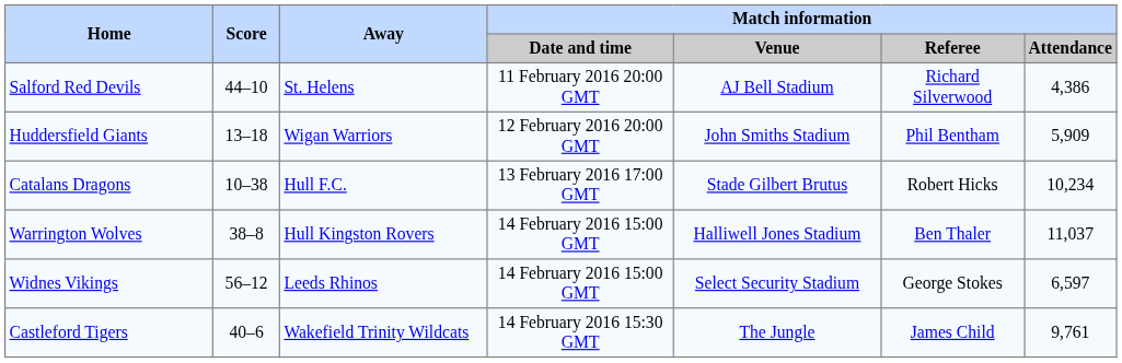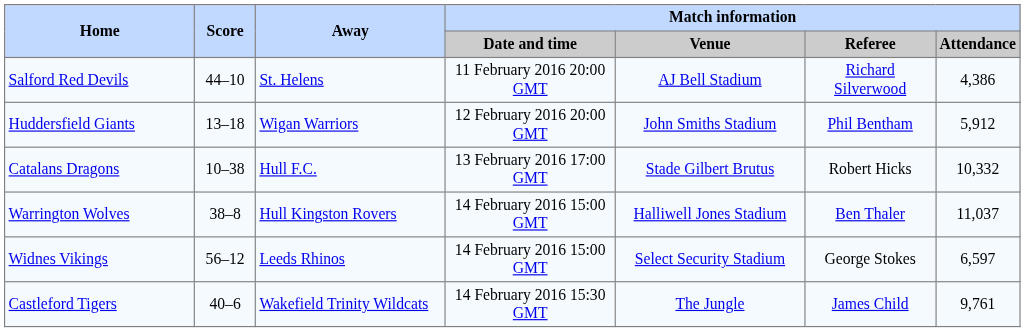Huddersfield Giants | Match information / Attendance: 5,909 -> 5,912
Catalans Dragons | Match information / Attendance: 10,234 -> 10,332
